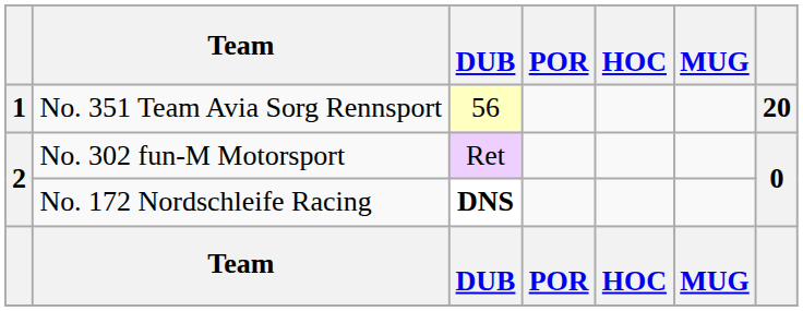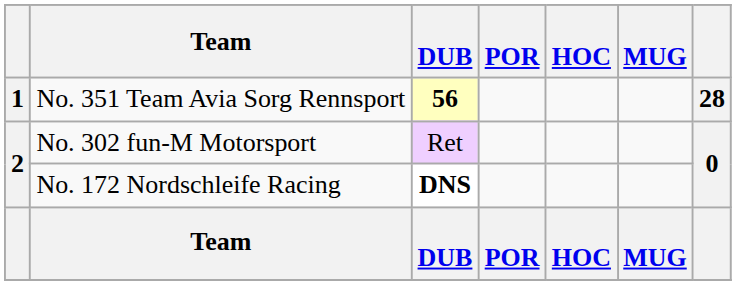No. 351 Team Avia Sorg Rennsport | DUB: normal -> bold
No. 351 Team Avia Sorg Rennsport | column 7: 20 -> 28
